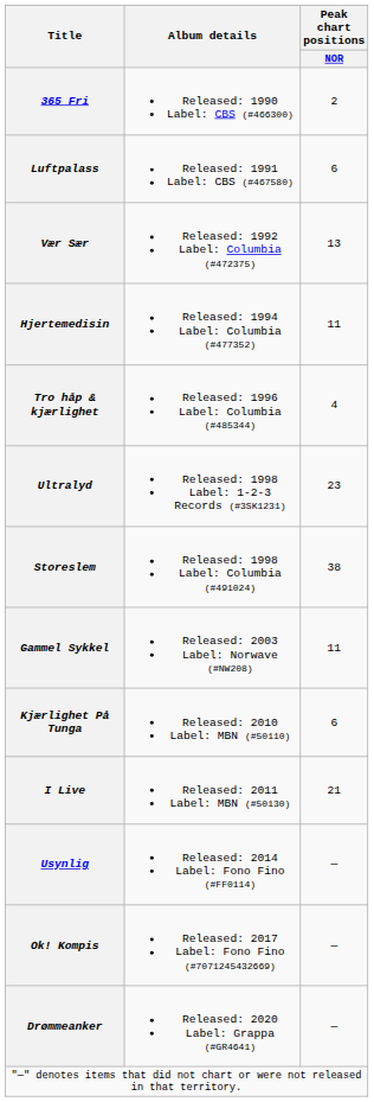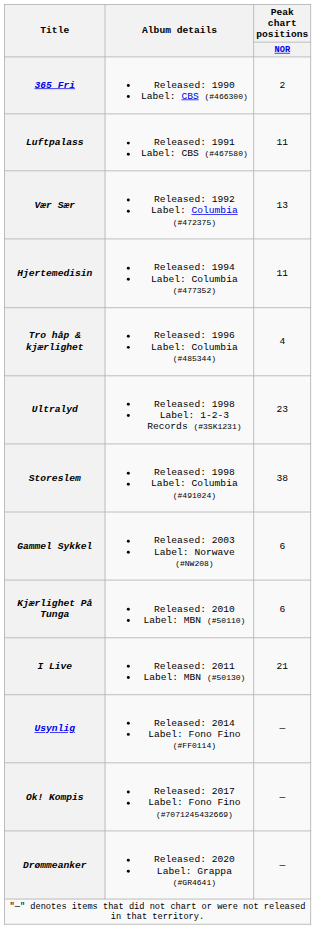Luftpalass | Peak chart positions / NOR: 6 -> 11
Gammel Sykkel | Peak chart positions / NOR: 11 -> 6
